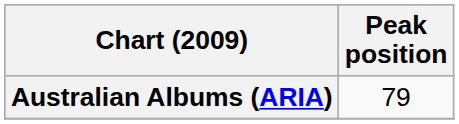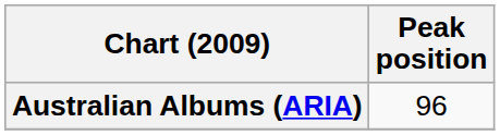Australian Albums (ARIA) | Peak position: 79 -> 96
